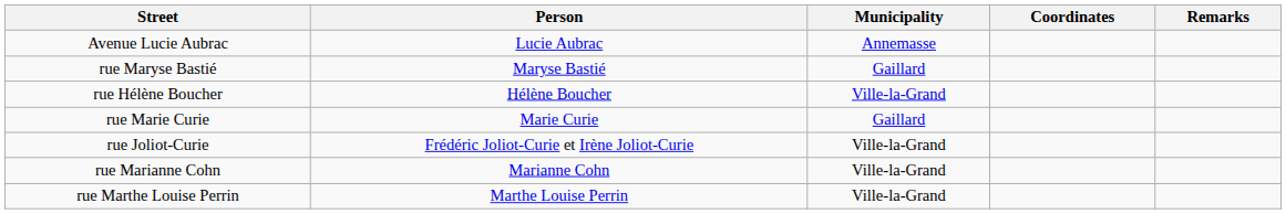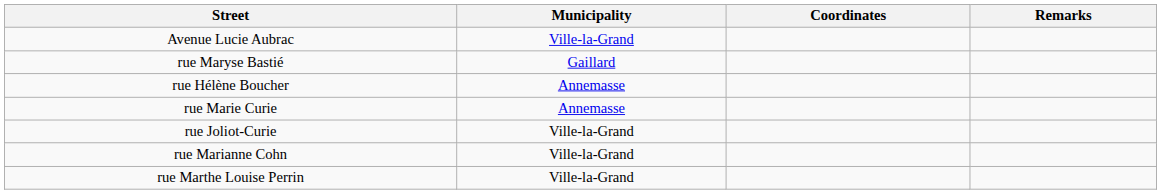- column: Person | Lucie Aubrac | Maryse Bastié | Hélène Boucher | Marie Curie | Frédéric Joliot-Curie et Irène Joliot-Curie | Marianne Cohn | Marthe Louise Perrin
Avenue Lucie Aubrac | Municipality: Annemasse -> Ville-la-Grand
rue Hélène Boucher | Municipality: Ville-la-Grand -> Annemasse
rue Marie Curie | Municipality: Gaillard -> Annemasse
